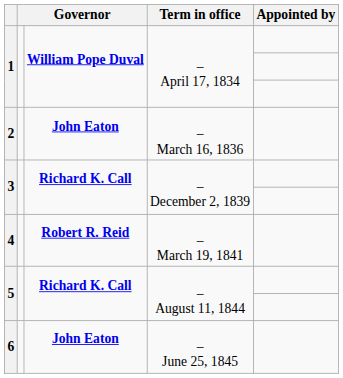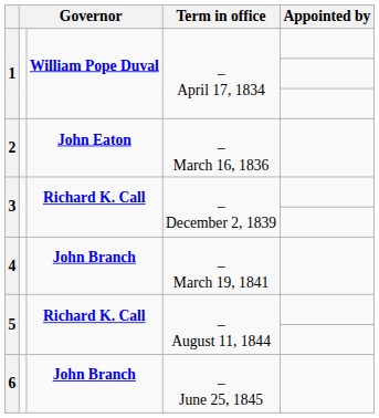4 | column 3: Robert R. Reid -> John Branch
6 | column 3: John Eaton -> John Branch
